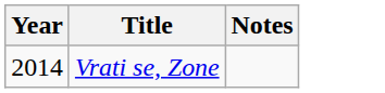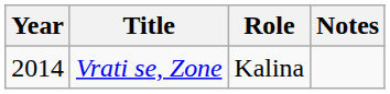+ column: Role | Kalina
